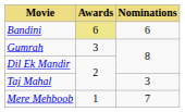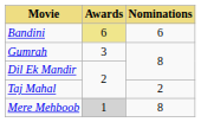Taj Mahal | Nominations: 3 -> 2
Mere Mehboob | Awards: no background -> lightgrey background
Mere Mehboob | Nominations: 7 -> 8
